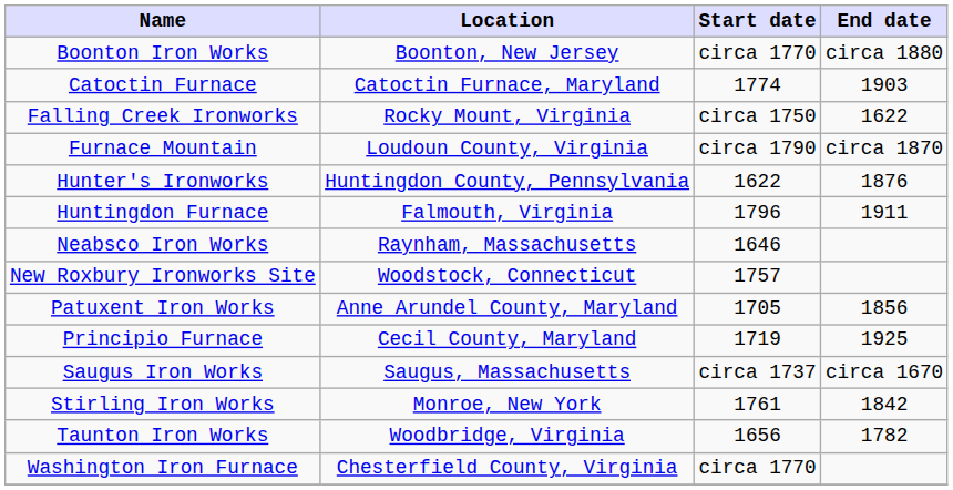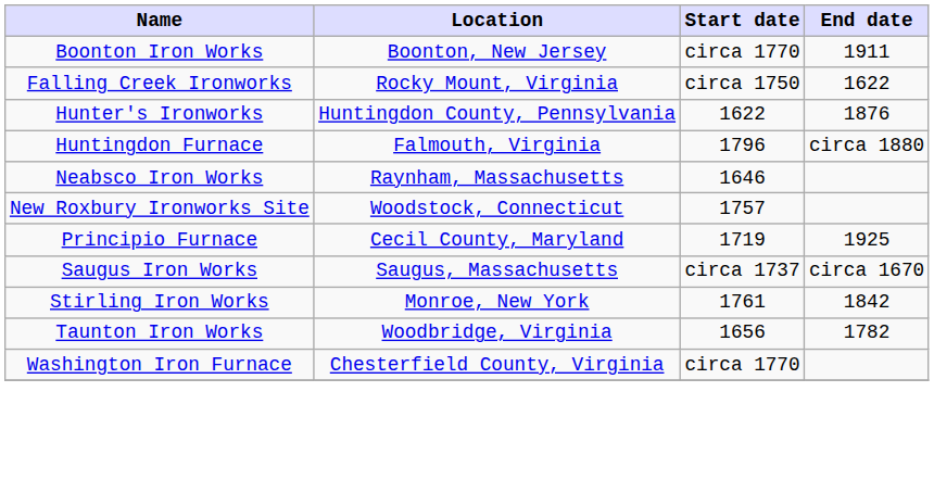Boonton Iron Works | End date: circa 1880 -> 1911
- row: Catoctin Furnace | Catoctin Furnace, Maryland | 1774 | 1903
- row: Furnace Mountain | Loudoun County, Virginia | circa 1790 | circa 1870
Huntingdon Furnace | End date: 1911 -> circa 1880
- row: Patuxent Iron Works | Anne Arundel County, Maryland | 1705 | 1856
